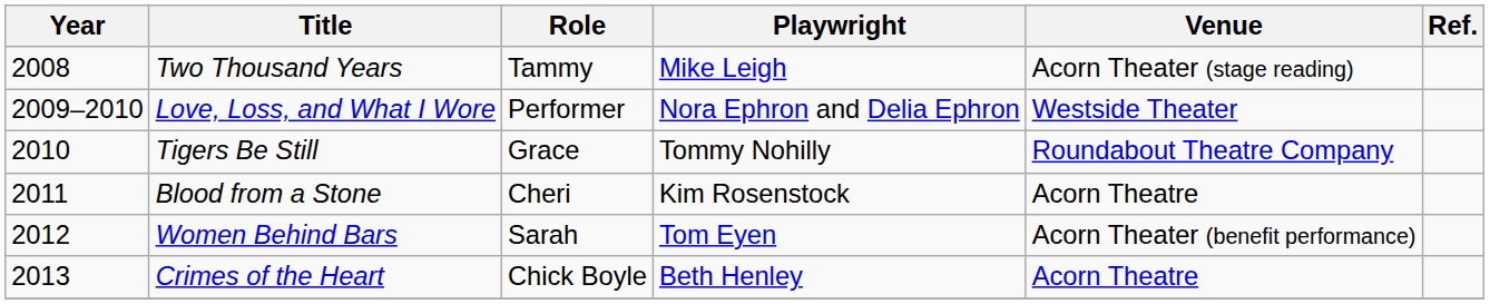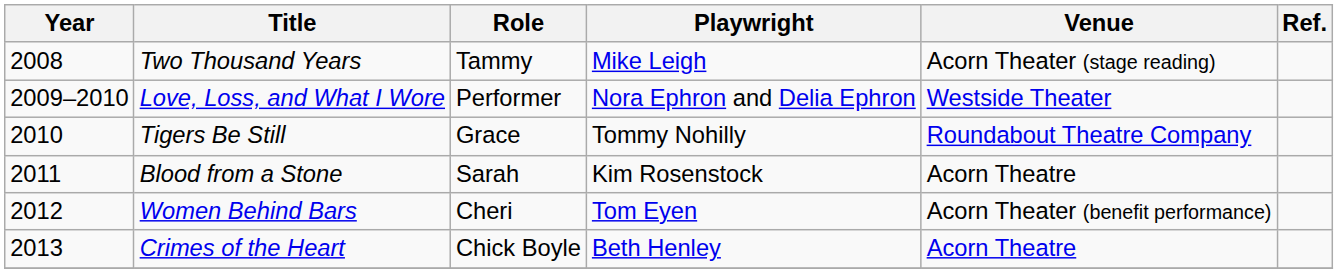Blood from a Stone | Role: Cheri -> Sarah
Women Behind Bars | Role: Sarah -> Cheri
